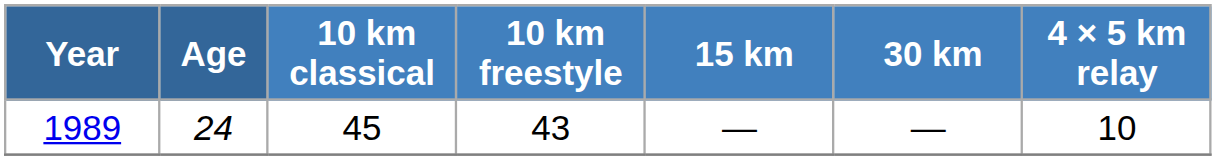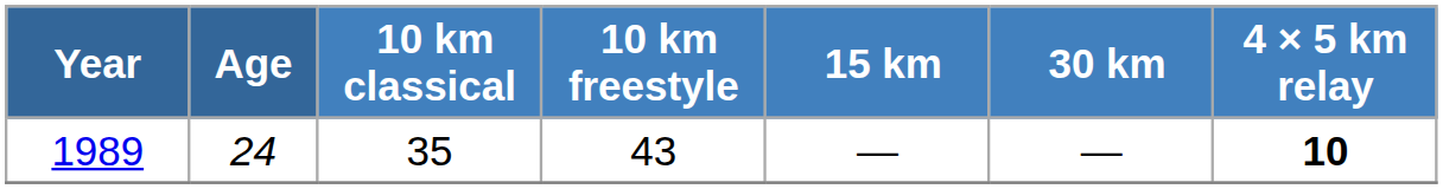1989 | 10 km classical: 45 -> 35
1989 | 4 × 5 km relay: normal -> bold
